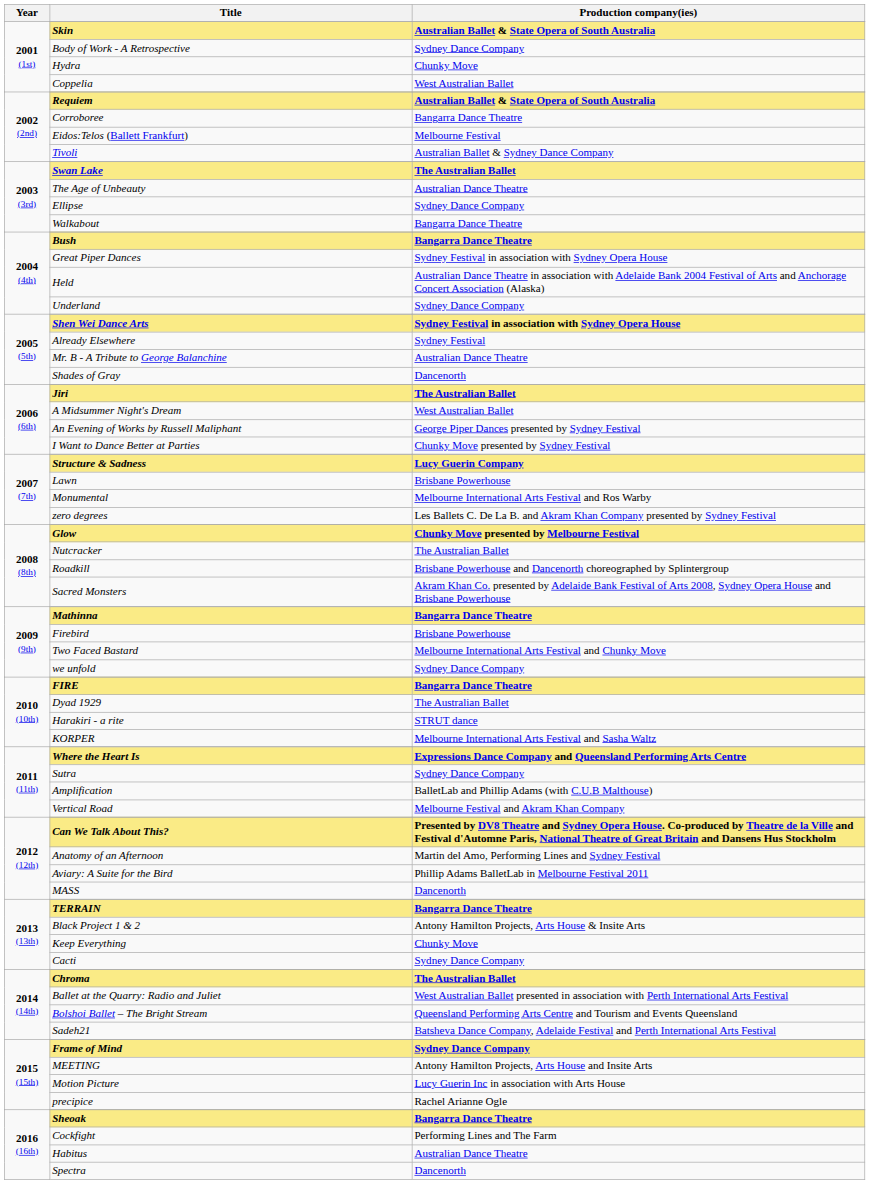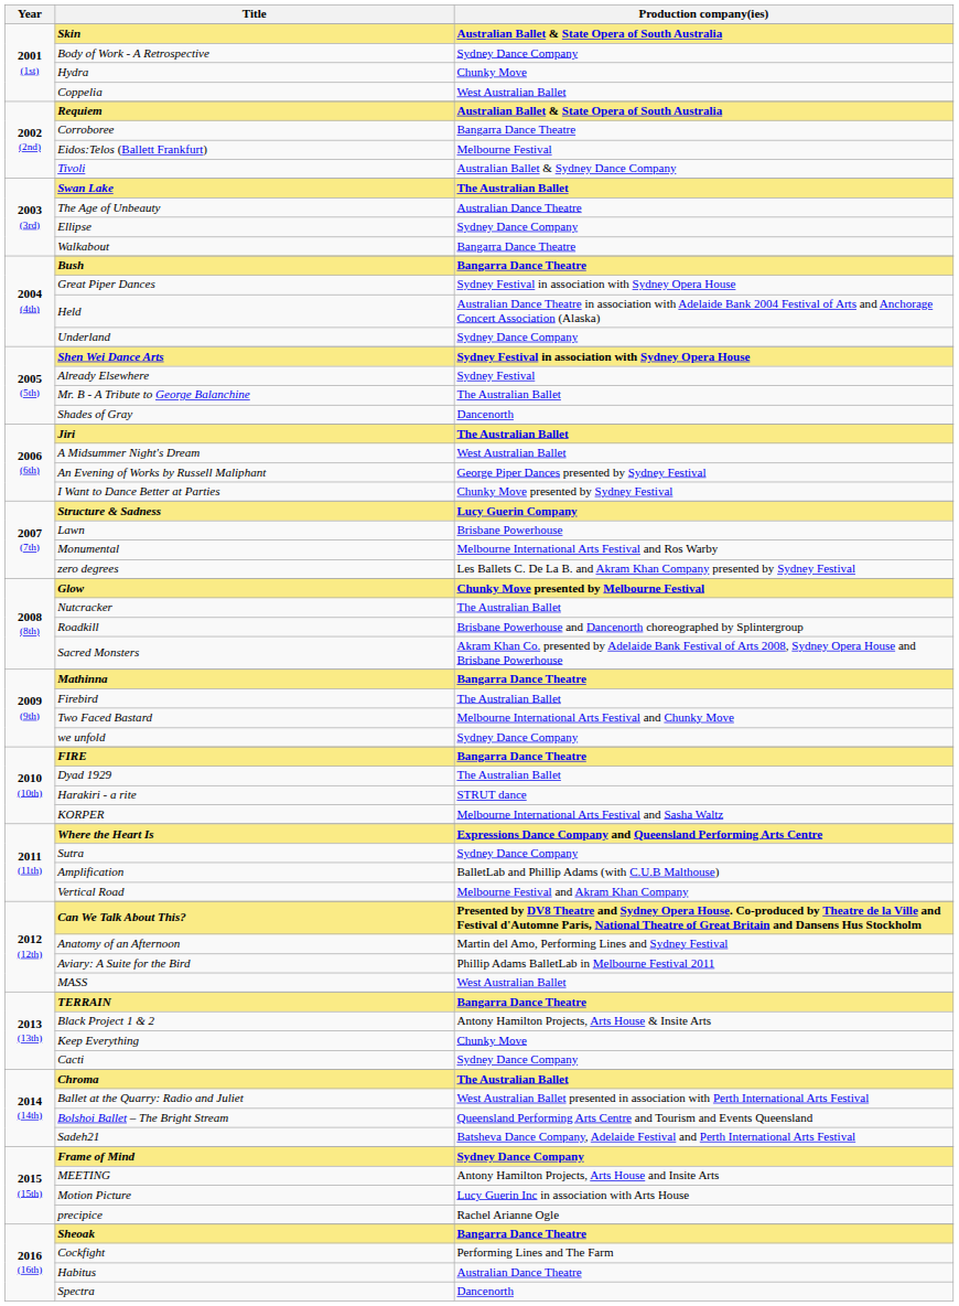Mr. B - A Tribute to George Balanchine | Production company(ies): Australian Dance Theatre -> The Australian Ballet
Firebird | Production company(ies): Brisbane Powerhouse -> The Australian Ballet
MASS | Production company(ies): Dancenorth -> West Australian Ballet
